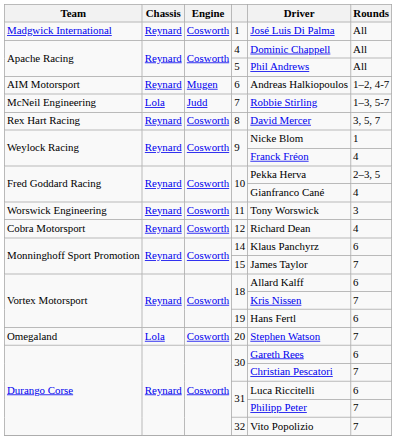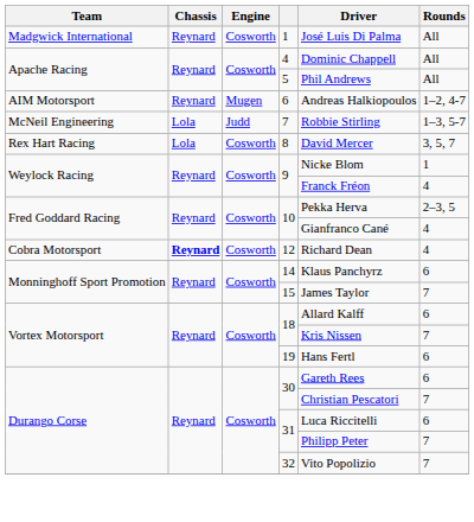8 | Chassis: Reynard -> Lola
- row: Worswick Engineering | Reynard | Cosworth | 11 | Tony Worswick | 3
12 | Chassis: normal -> bold
- row: Omegaland | Lola | Cosworth | 20 | Stephen Watson | 7
